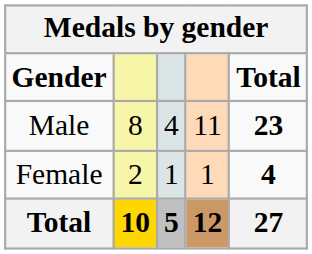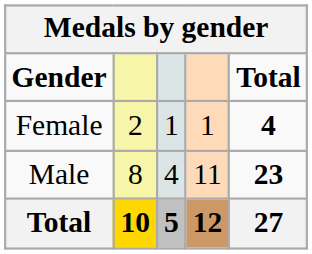rows swapped: Male <-> Female
